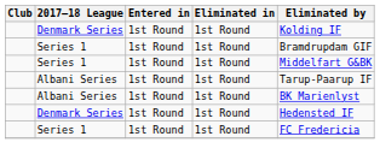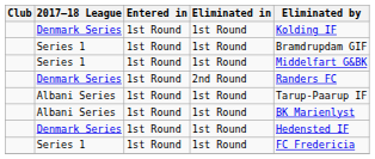+ row: Denmark Series | 1st Round | 2nd Round | Randers FC
